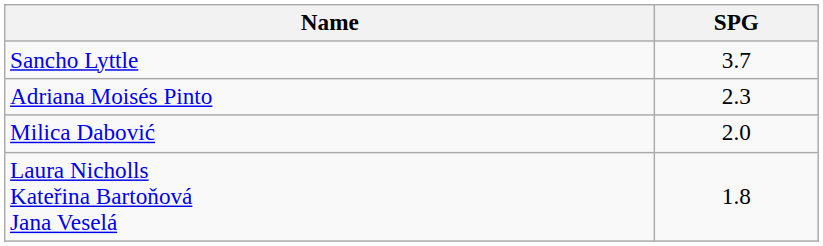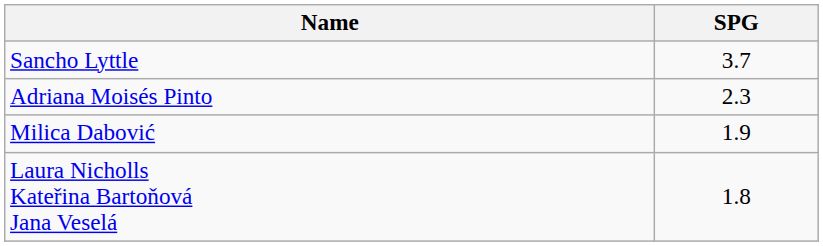Milica Dabović | SPG: 2.0 -> 1.9
